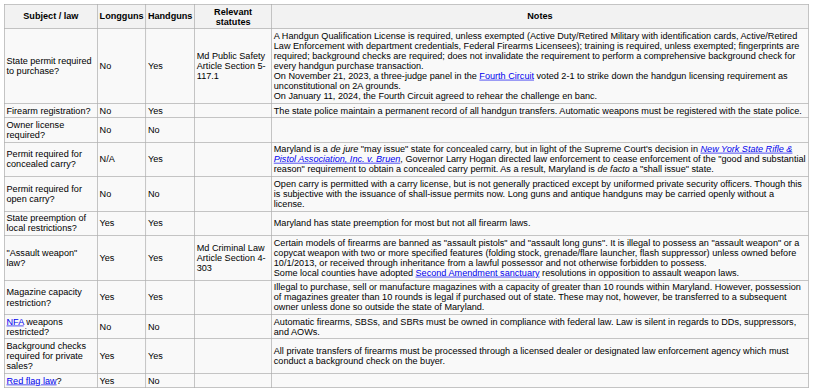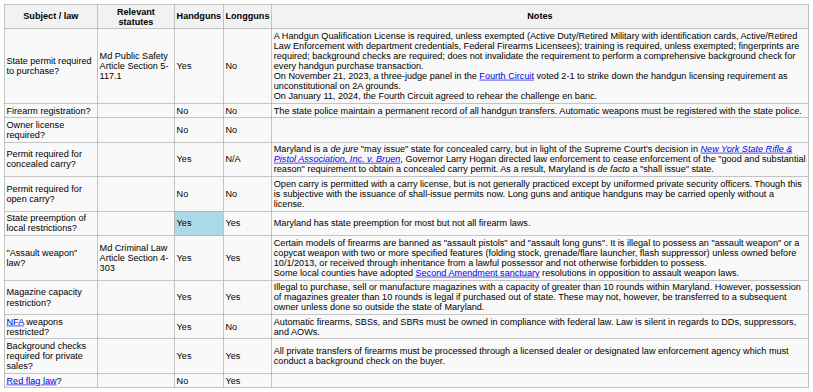columns swapped: Longguns <-> Relevant statutes
Firearm registration? | Handguns: Yes -> No
State preemption of local restrictions? | Handguns: no background -> lightblue background
NFA weapons restricted? | Handguns: No -> Yes
